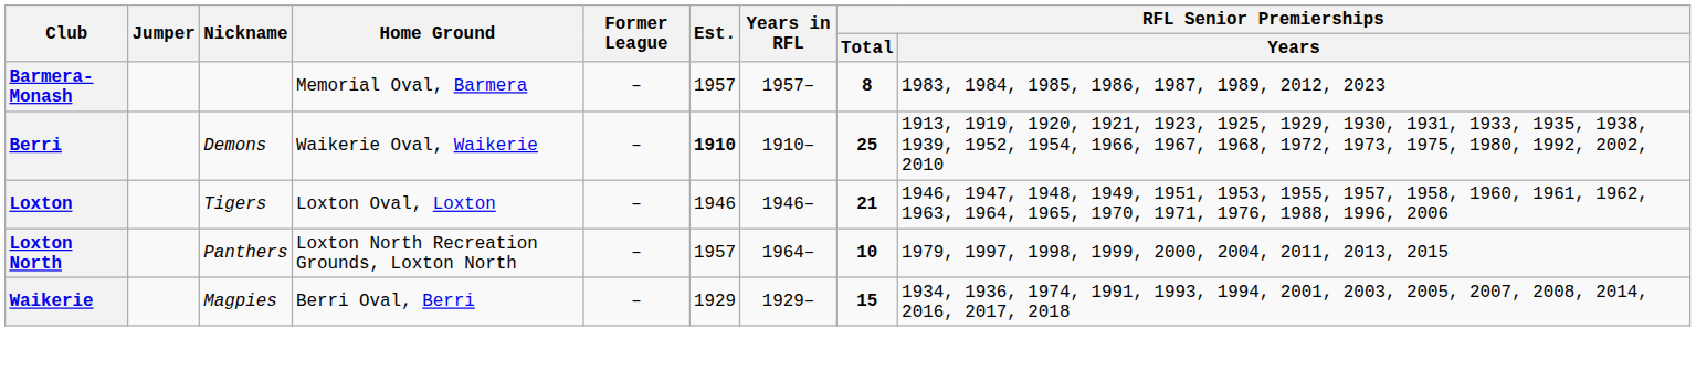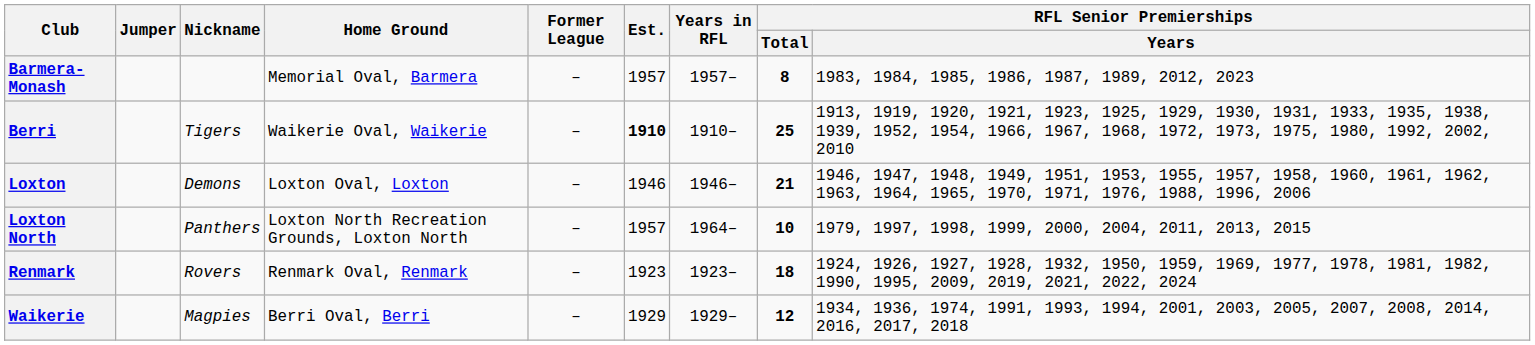Berri | Nickname: Demons -> Tigers
Loxton | Nickname: Tigers -> Demons
+ row: Renmark | Rovers | Renmark Oval, Renmark | – | 1923 | 1923– | 18 | 1924, 1926, 1927, 1928, 1932, 1950, 1959, 1969, 1977, 1978, 1981, 1982, 1990, 1995, 2009, 2019, 2021, 2022, 2024
Waikerie | RFL Senior Premierships / Total: 15 -> 12
